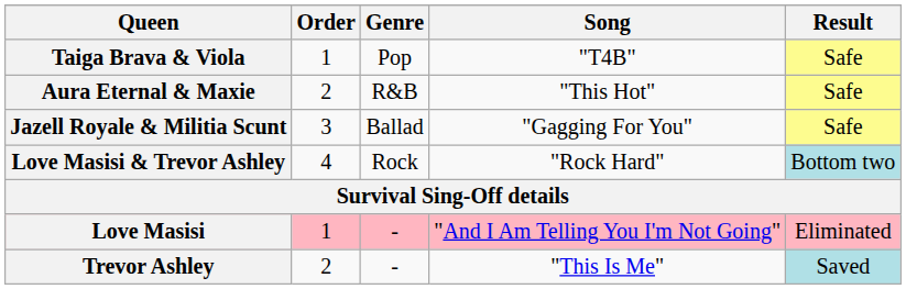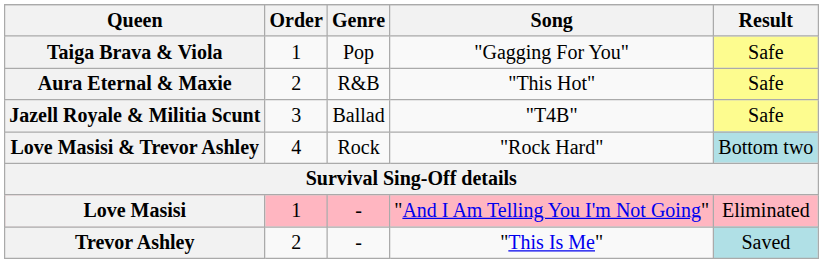Taiga Brava & Viola | Song: "T4B" -> "Gagging For You"
Jazell Royale & Militia Scunt | Song: "Gagging For You" -> "T4B"
